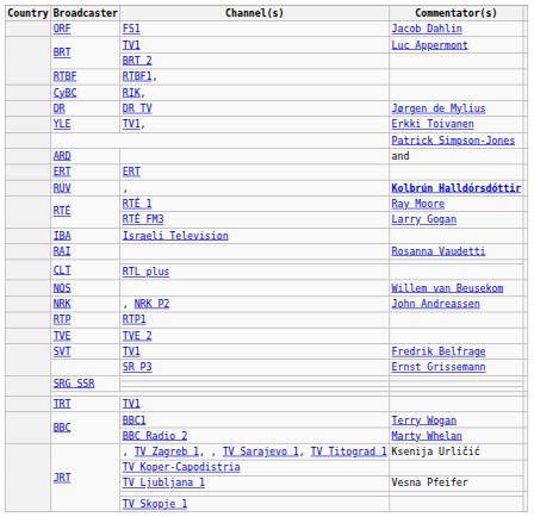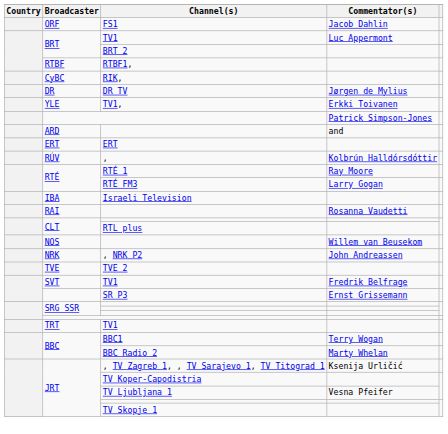, | Commentator(s): bold -> normal
- row: RTP | RTP1
